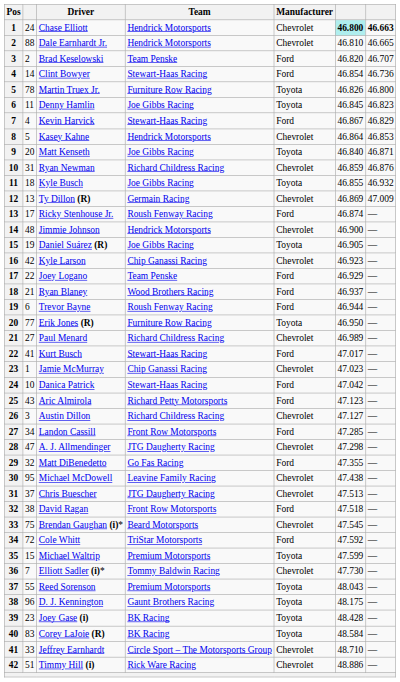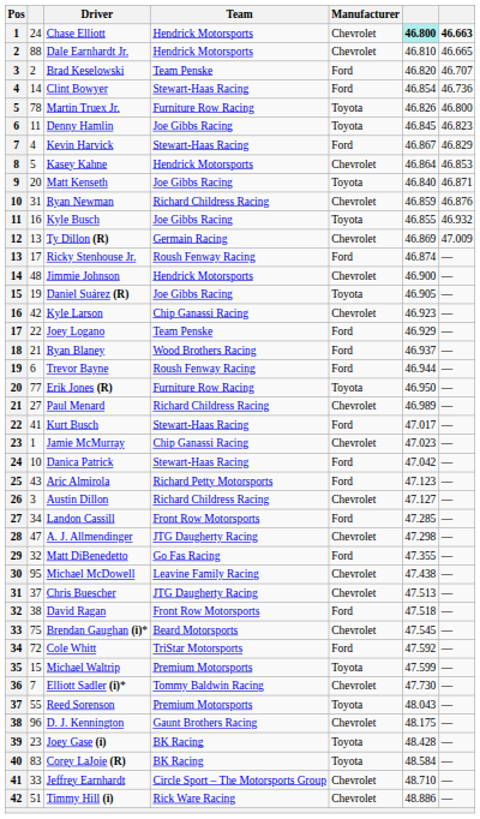Kyle Busch | column 2: 18 -> 16
D. J. Kennington | Manufacturer: Toyota -> Chevrolet
